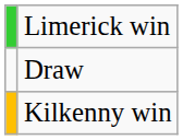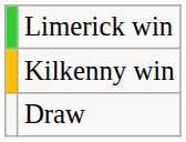rows swapped: Kilkenny win <-> Draw
